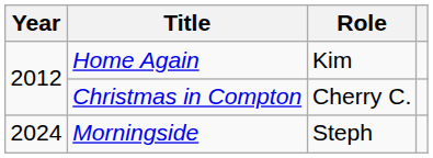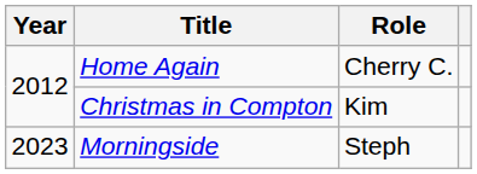Home Again | Role: Kim -> Cherry C.
Christmas in Compton | Role: Cherry C. -> Kim
Morningside | Year: 2024 -> 2023
